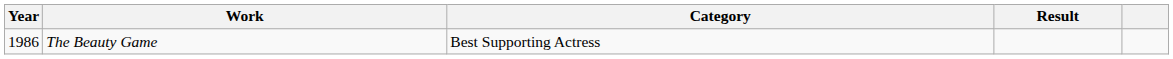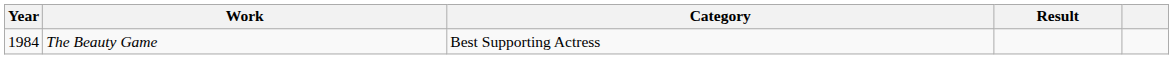The Beauty Game | Year: 1986 -> 1984
